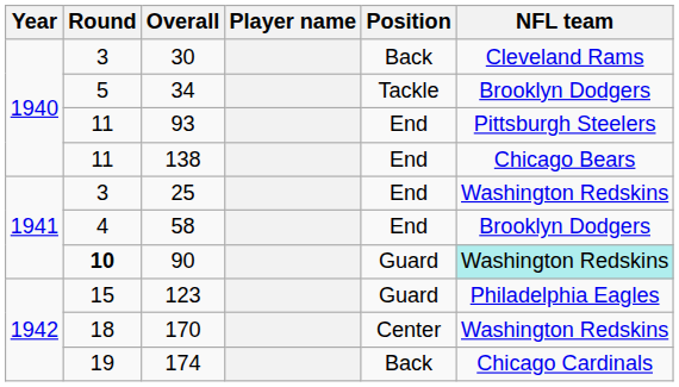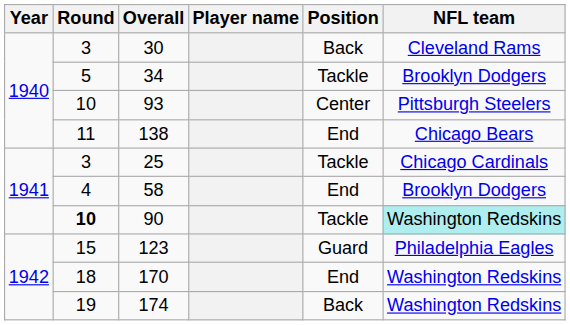93 | Round: 11 -> 10
93 | Position: End -> Center
25 | Position: End -> Tackle
25 | NFL team: Washington Redskins -> Chicago Cardinals
90 | Position: Guard -> Tackle
170 | Position: Center -> End
174 | NFL team: Chicago Cardinals -> Washington Redskins
